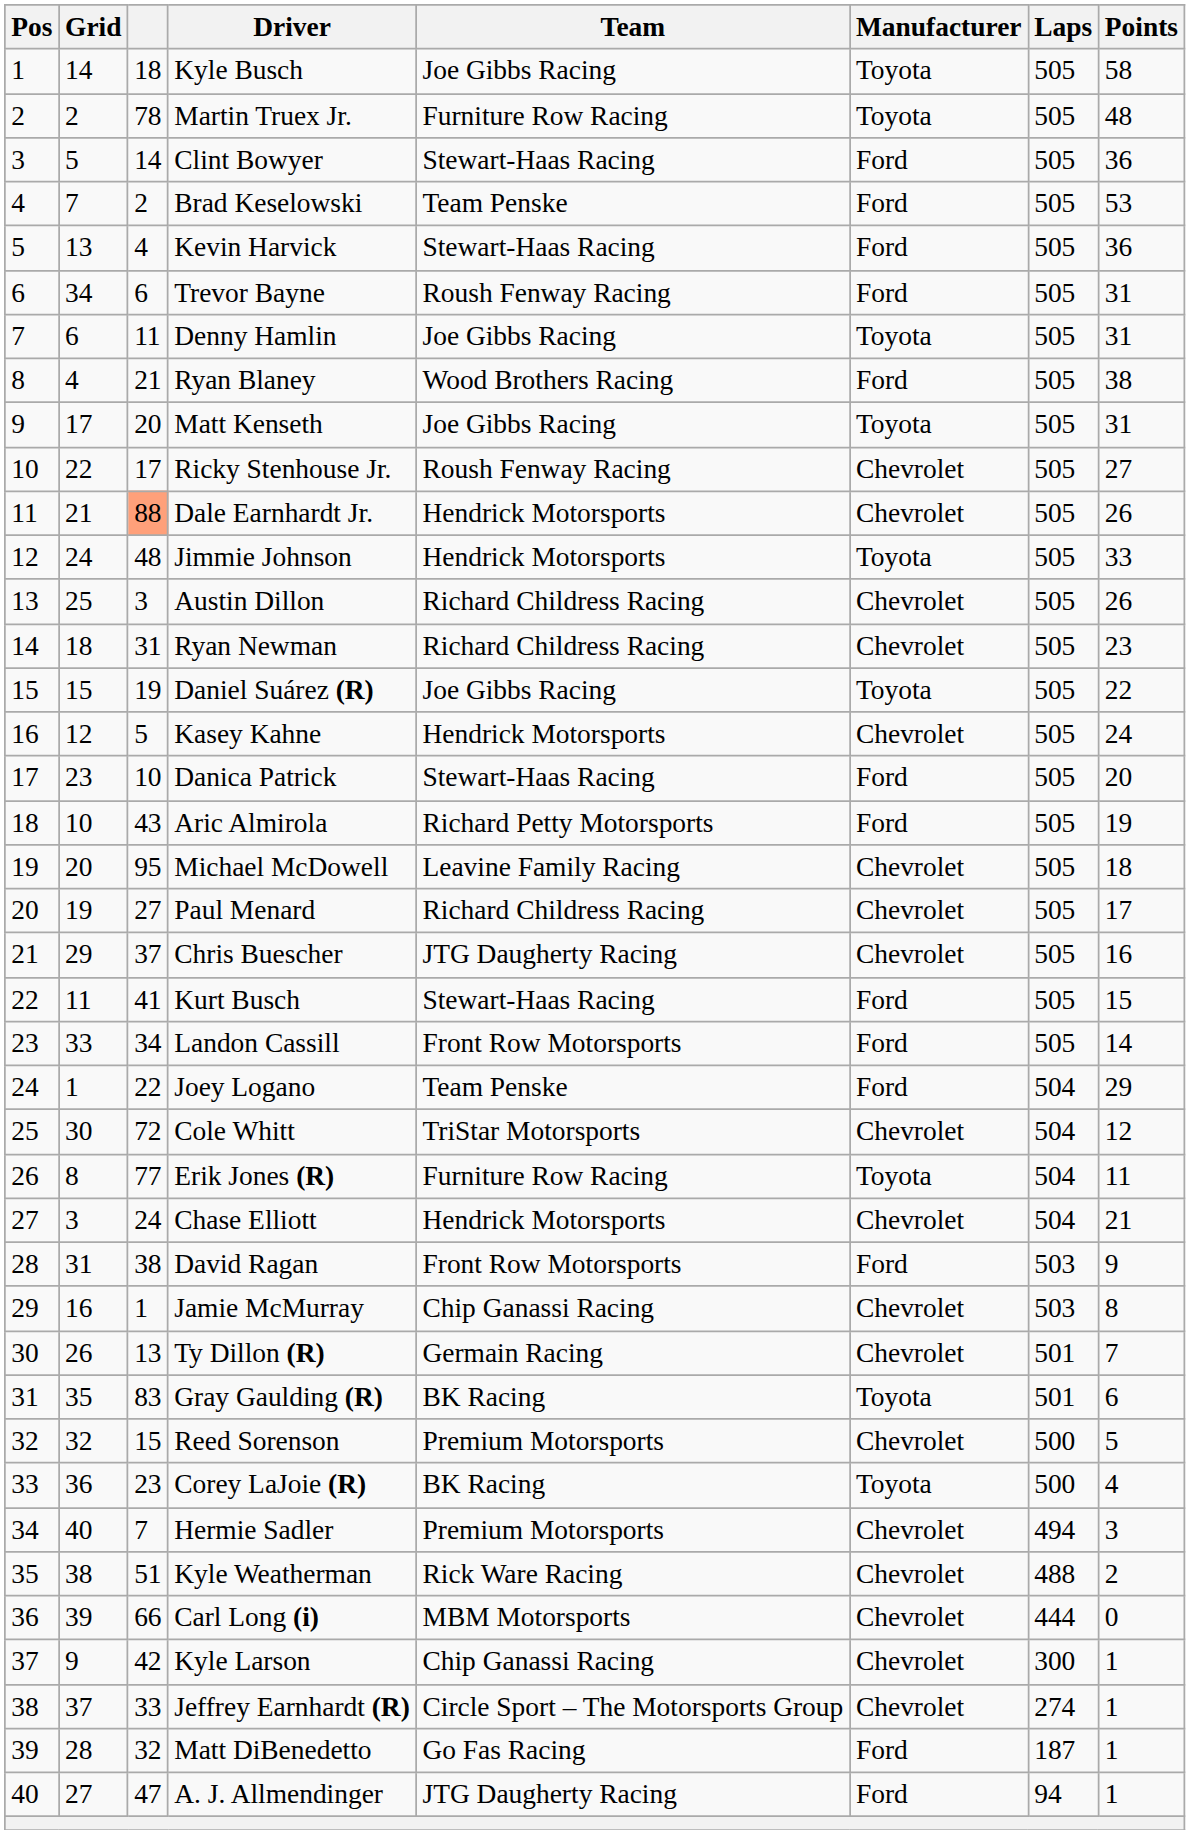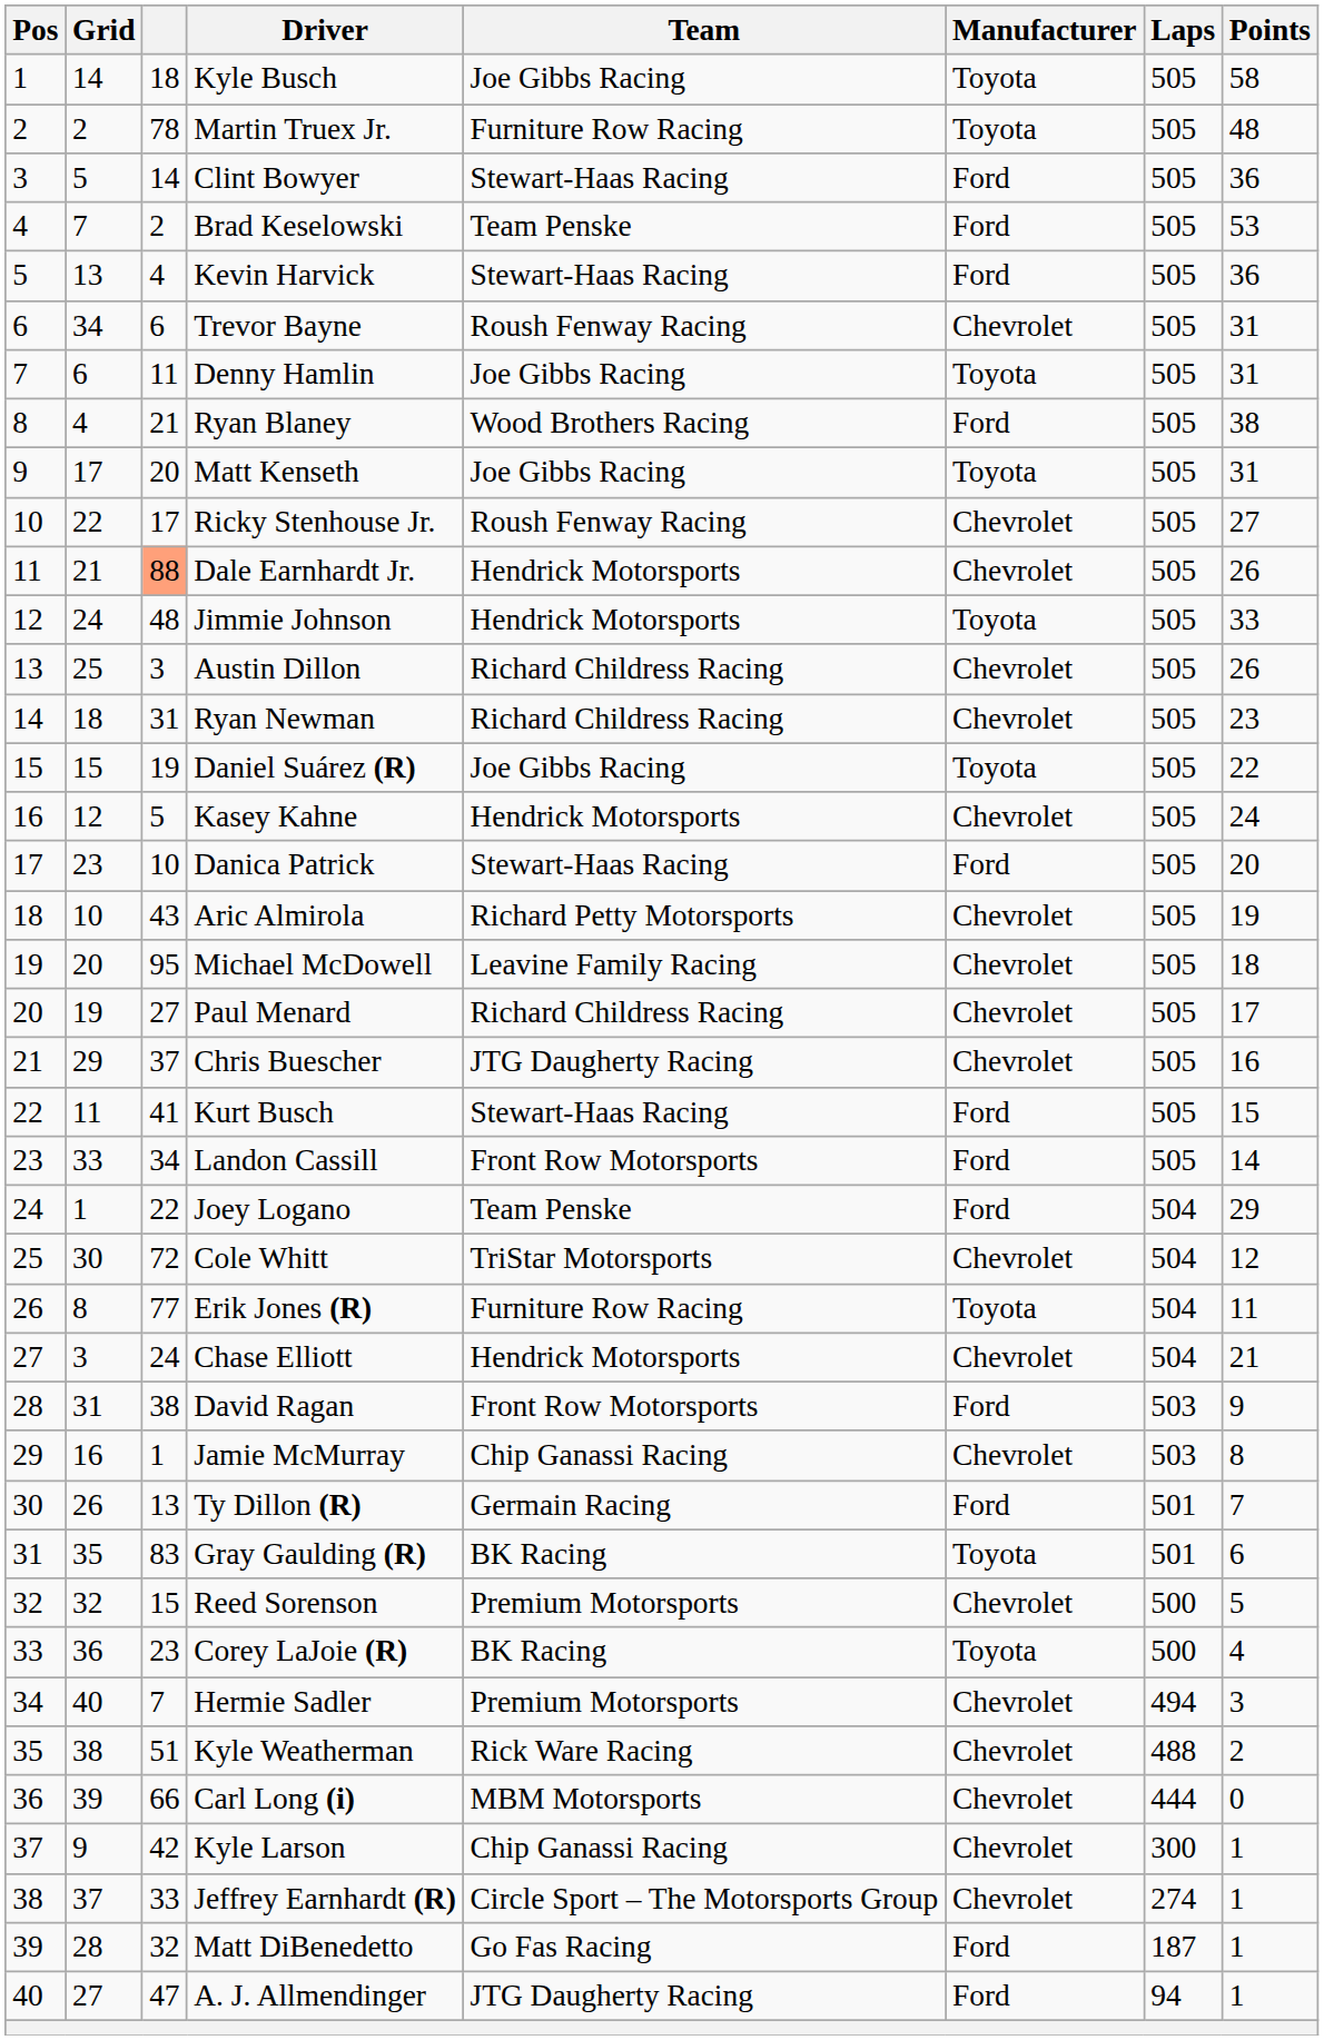Trevor Bayne | Manufacturer: Ford -> Chevrolet
Aric Almirola | Manufacturer: Ford -> Chevrolet
Ty Dillon (R) | Manufacturer: Chevrolet -> Ford
